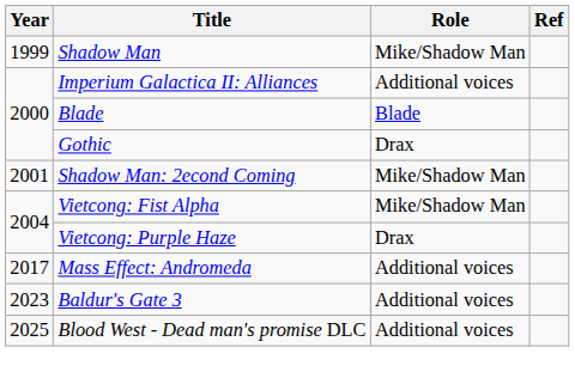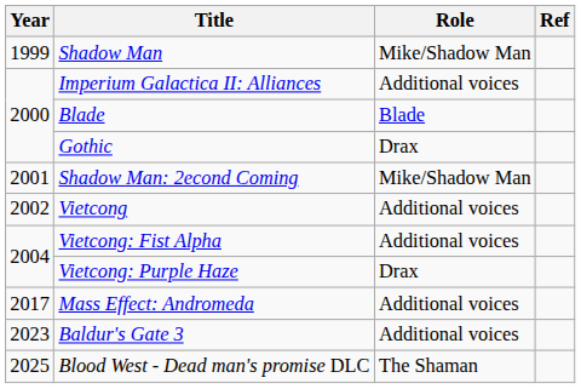+ row: 2002 | Vietcong | Additional voices
Vietcong: Fist Alpha | Role: Mike/Shadow Man -> Additional voices
Blood West - Dead man's promise DLC | Role: Additional voices -> The Shaman
